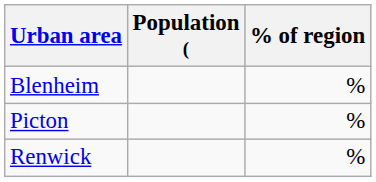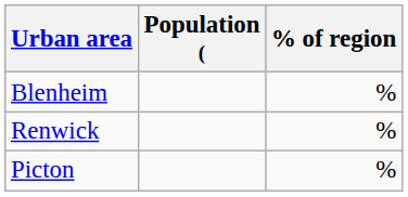rows swapped: Picton <-> Renwick
